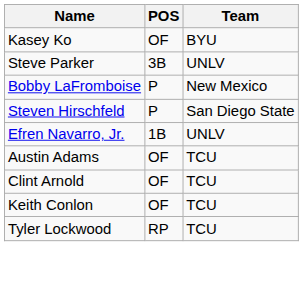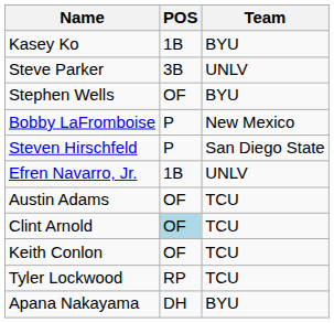Kasey Ko | POS: OF -> 1B
+ row: Stephen Wells | OF | BYU
Clint Arnold | POS: no background -> lightblue background
+ row: Apana Nakayama | DH | BYU
